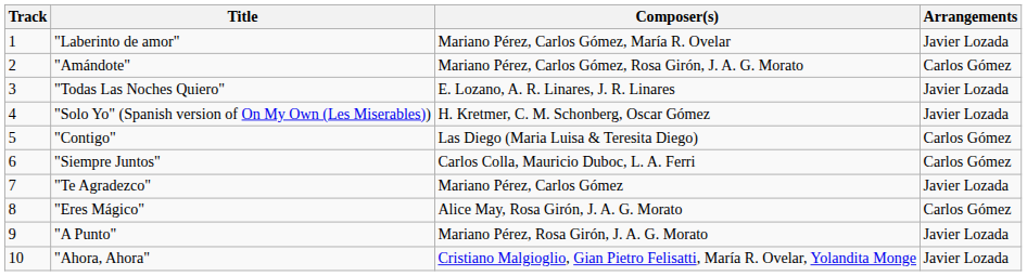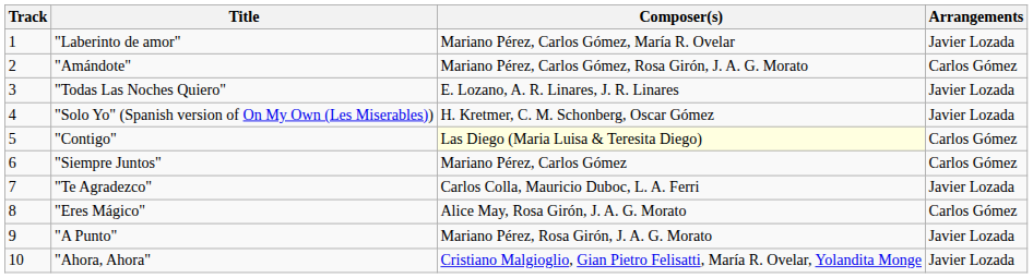"Contigo" | Composer(s): no background -> lightyellow background
"Siempre Juntos" | Composer(s): Carlos Colla, Mauricio Duboc, L. A. Ferri -> Mariano Pérez, Carlos Gómez
"Te Agradezco" | Composer(s): Mariano Pérez, Carlos Gómez -> Carlos Colla, Mauricio Duboc, L. A. Ferri
